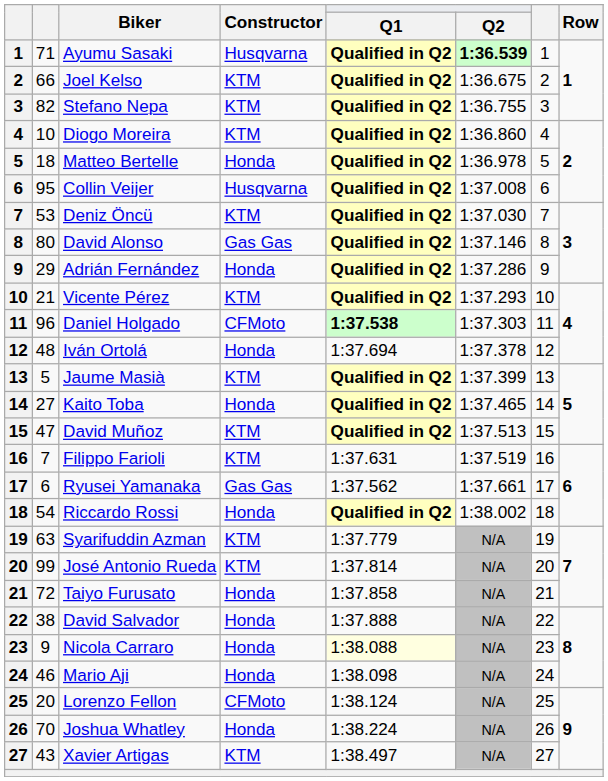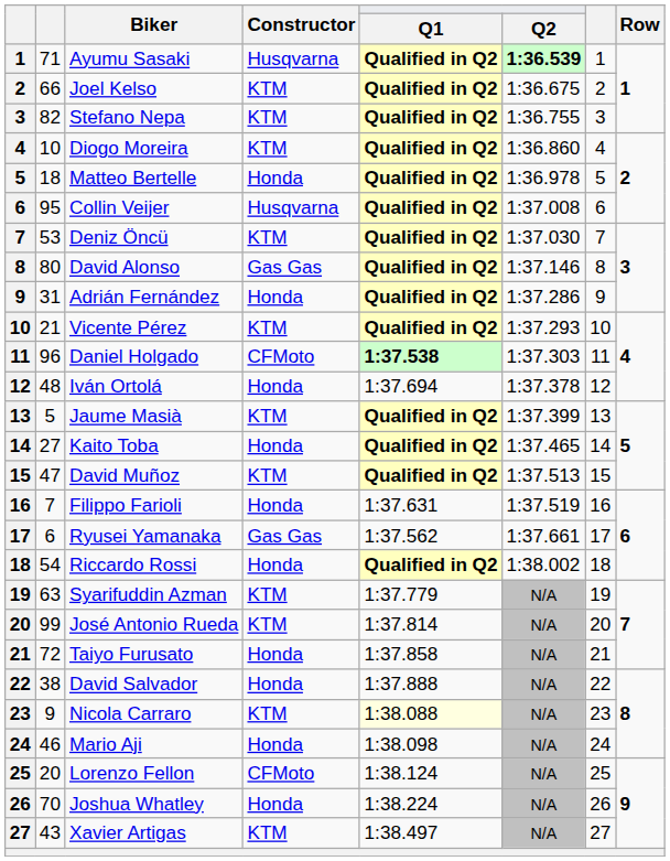Adrián Fernández | column 2: 29 -> 31
Filippo Farioli | Constructor: KTM -> Honda
Nicola Carraro | Constructor: Honda -> KTM
